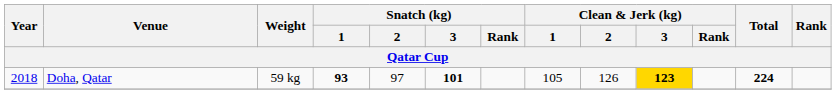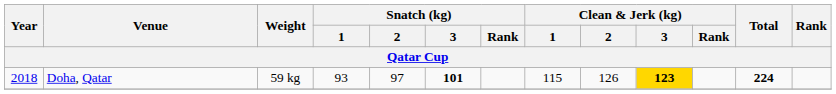Doha, Qatar | Snatch (kg) / 1: bold -> normal
Doha, Qatar | Clean & Jerk (kg) / 1: 105 -> 115
